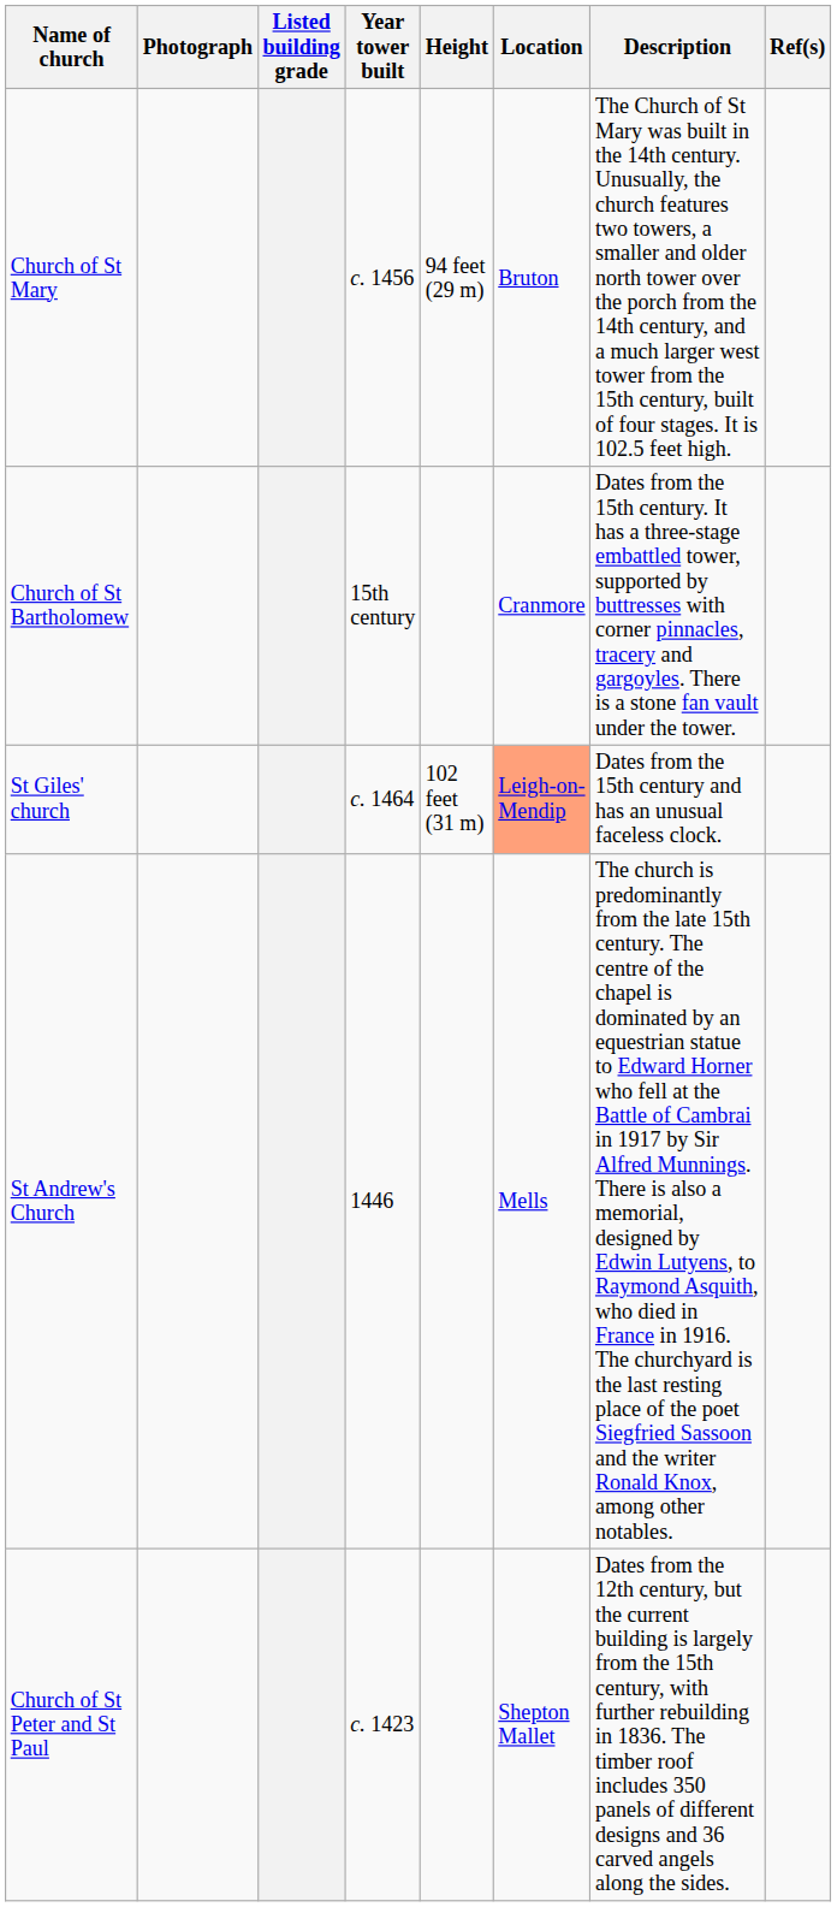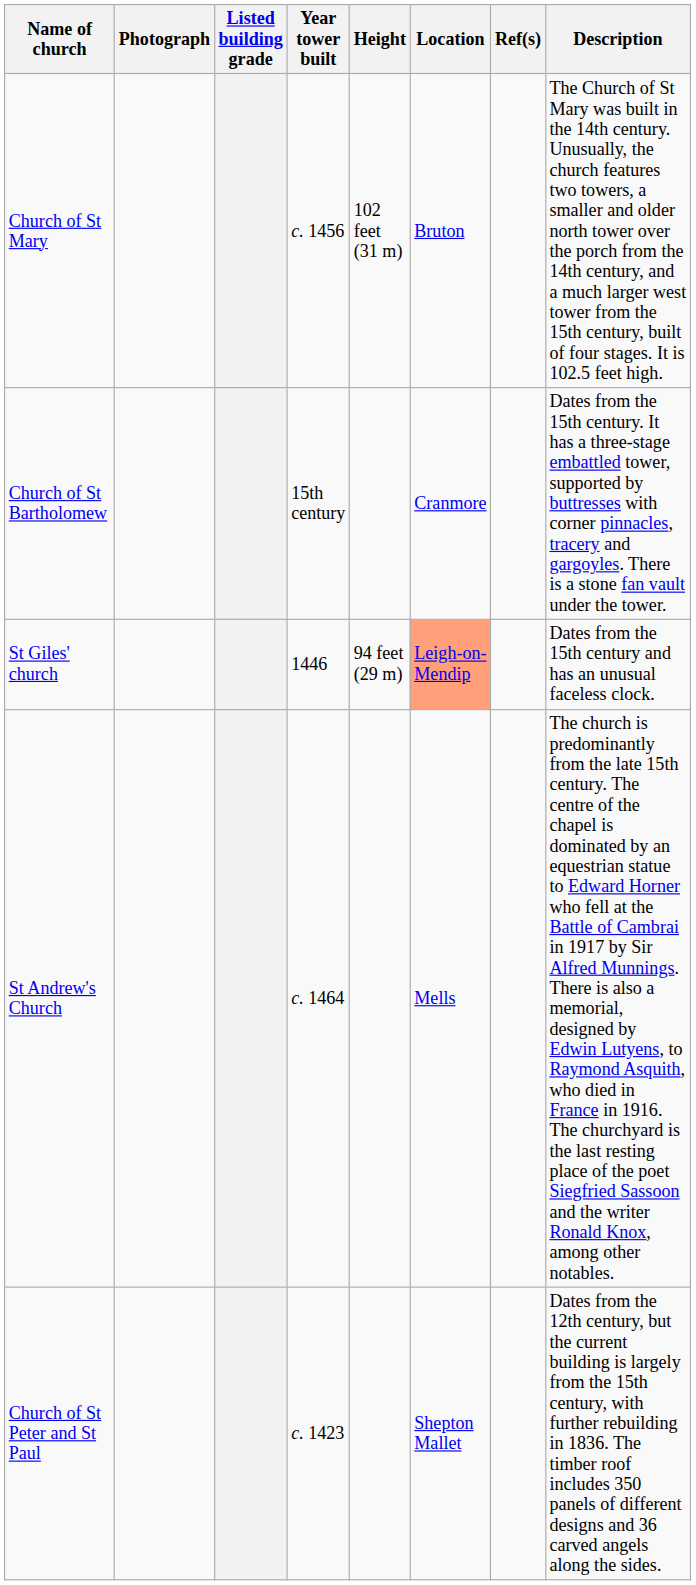columns swapped: Description <-> Ref(s)
Church of St Mary | Height: 94 feet (29 m) -> 102 feet (31 m)
St Giles' church | Year tower built: c. 1464 -> 1446
St Giles' church | Height: 102 feet (31 m) -> 94 feet (29 m)
St Andrew's Church | Year tower built: 1446 -> c. 1464
